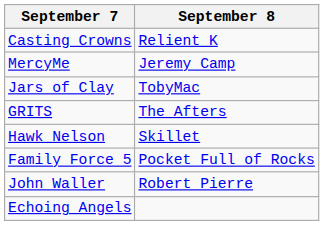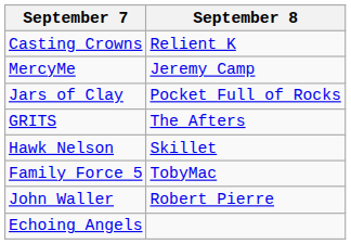Jars of Clay | September 8: TobyMac -> Pocket Full of Rocks
Family Force 5 | September 8: Pocket Full of Rocks -> TobyMac
